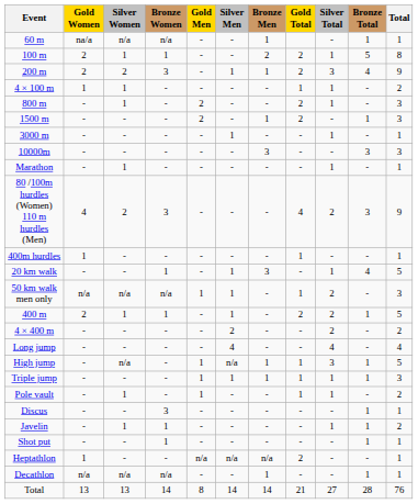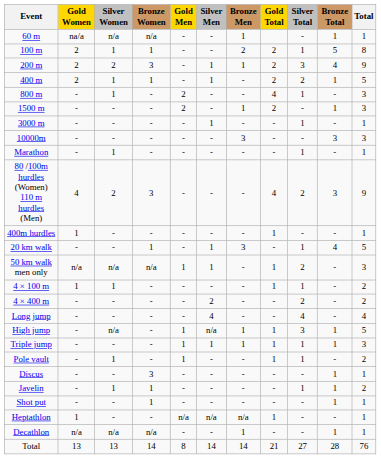rows swapped: 400 m <-> 4 × 100 m
800 m | Gold Total: 2 -> 4
Heptathlon | Gold Total: 2 -> 1
